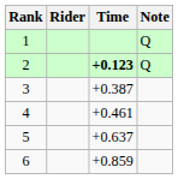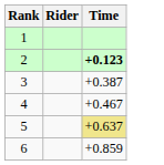- column: Note | Q | Q
4 | Time: +0.461 -> +0.467
5 | Time: no background -> khaki background
